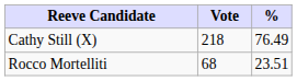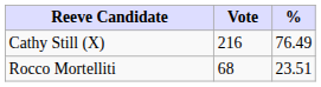Cathy Still (X) | Vote: 218 -> 216
